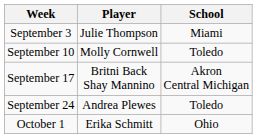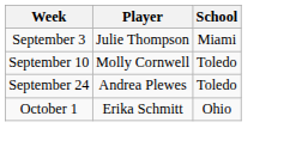- row: September 17 | Britni Back Shay Mannino | Akron Central Michigan
